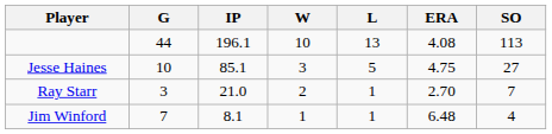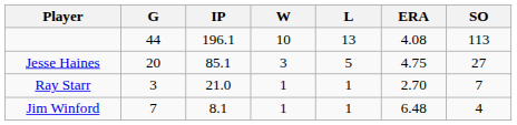Jesse Haines | G: 10 -> 20
Ray Starr | W: 2 -> 1
